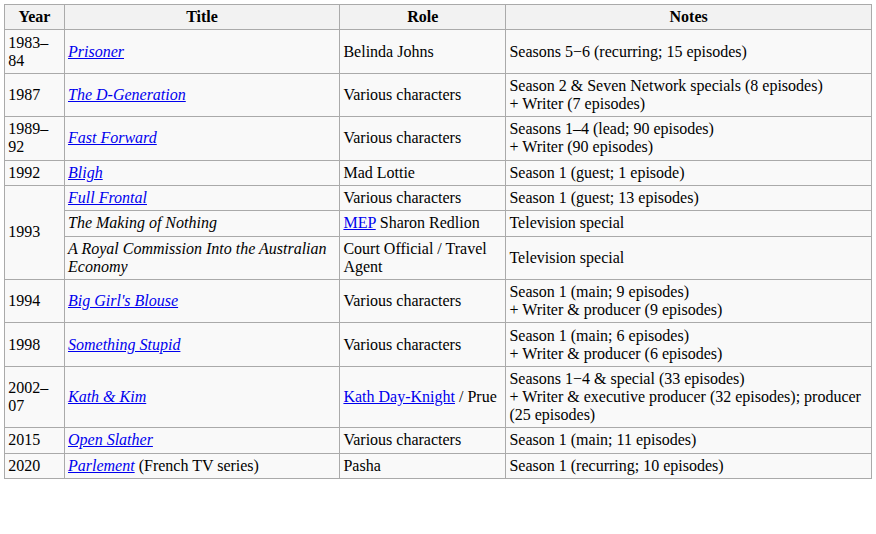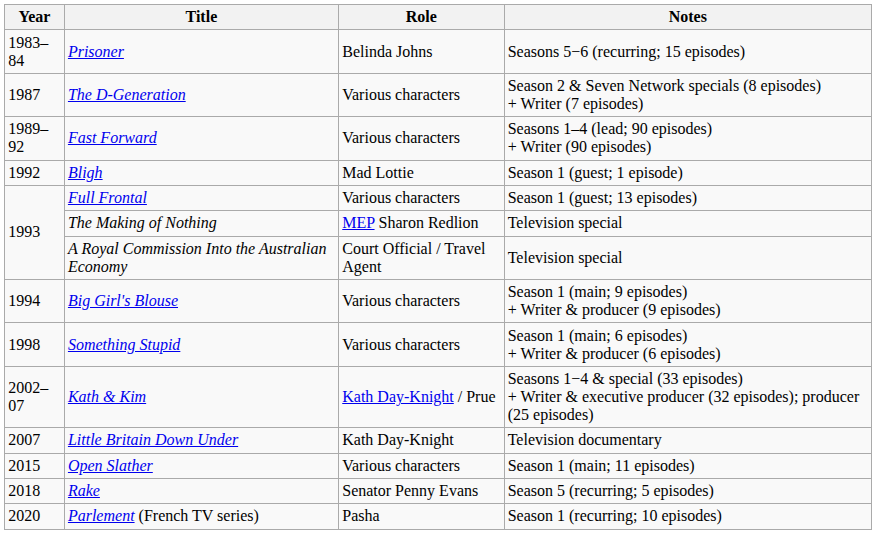+ row: 2007 | Little Britain Down Under | Kath Day-Knight | Television documentary
+ row: 2018 | Rake | Senator Penny Evans | Season 5 (recurring; 5 episodes)
